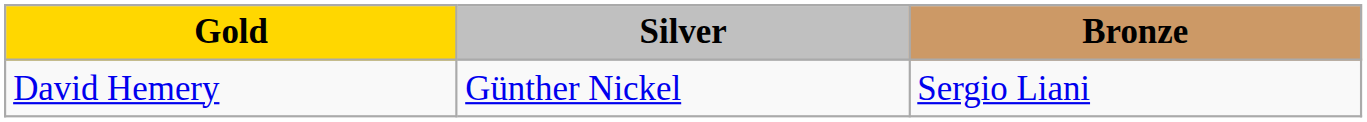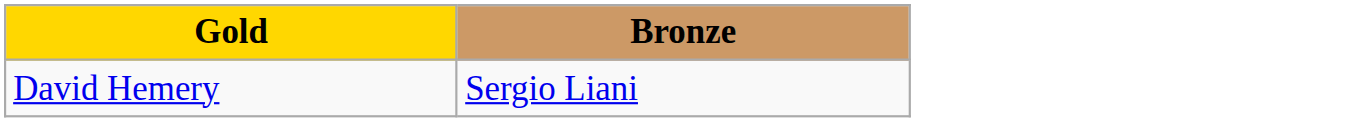- column: Silver | Günther Nickel
